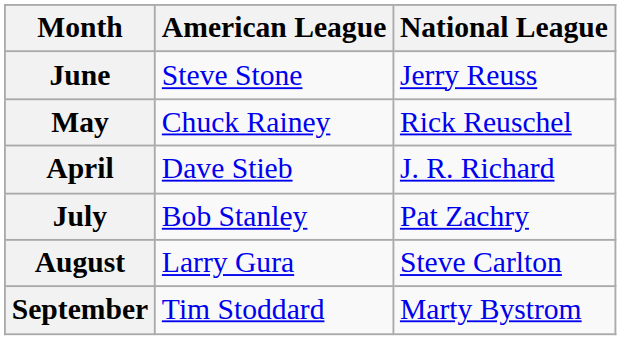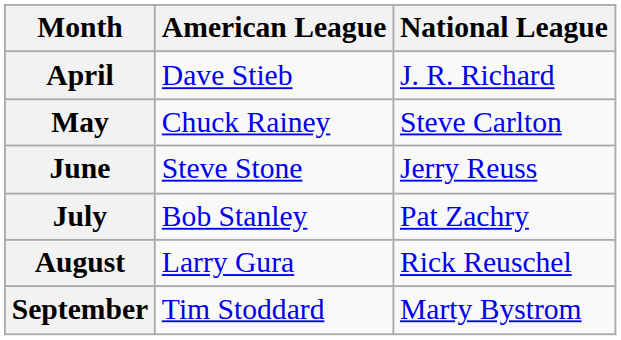rows swapped: April <-> June
May | National League: Rick Reuschel -> Steve Carlton
August | National League: Steve Carlton -> Rick Reuschel
